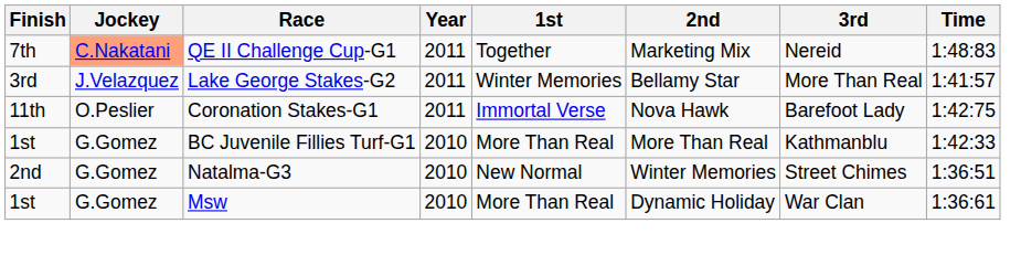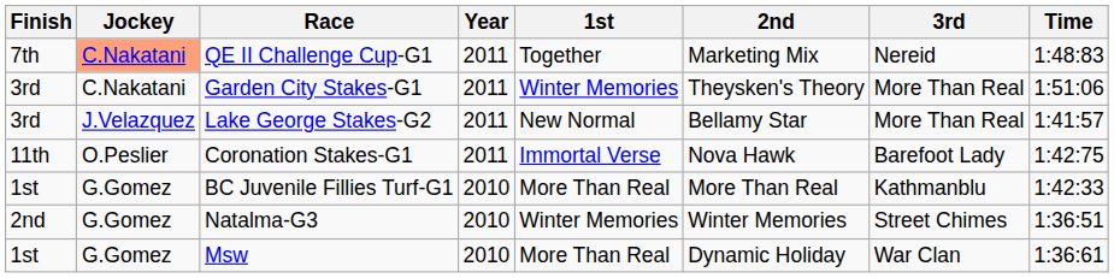+ row: 3rd | C.Nakatani | Garden City Stakes-G1 | 2011 | Winter Memories | Theysken's Theory | More Than Real | 1:51:06
Lake George Stakes-G2 | 1st: Winter Memories -> New Normal
Natalma-G3 | 1st: New Normal -> Winter Memories
